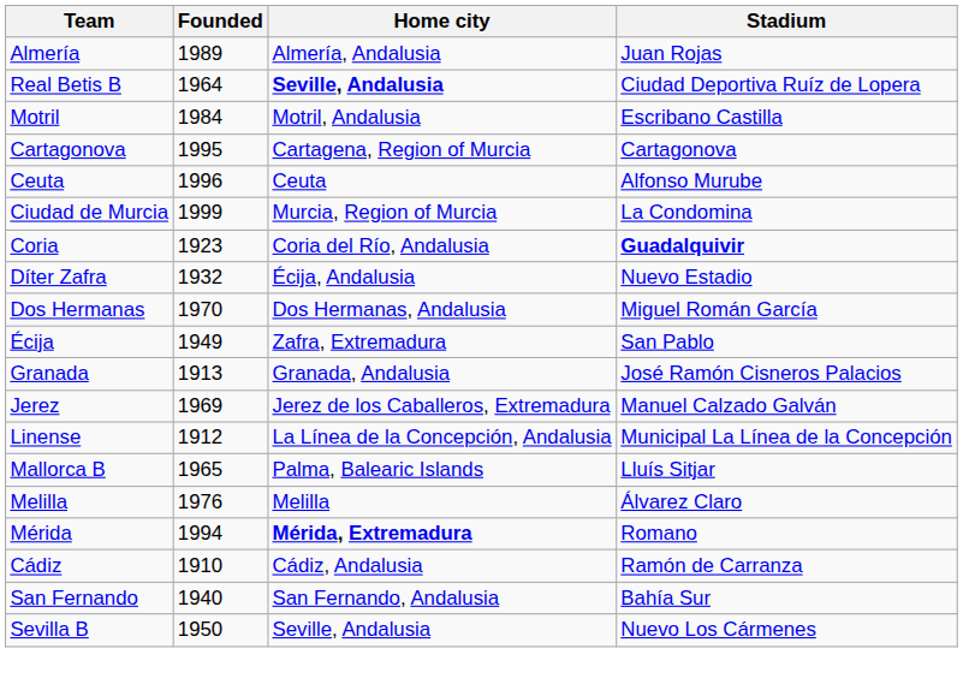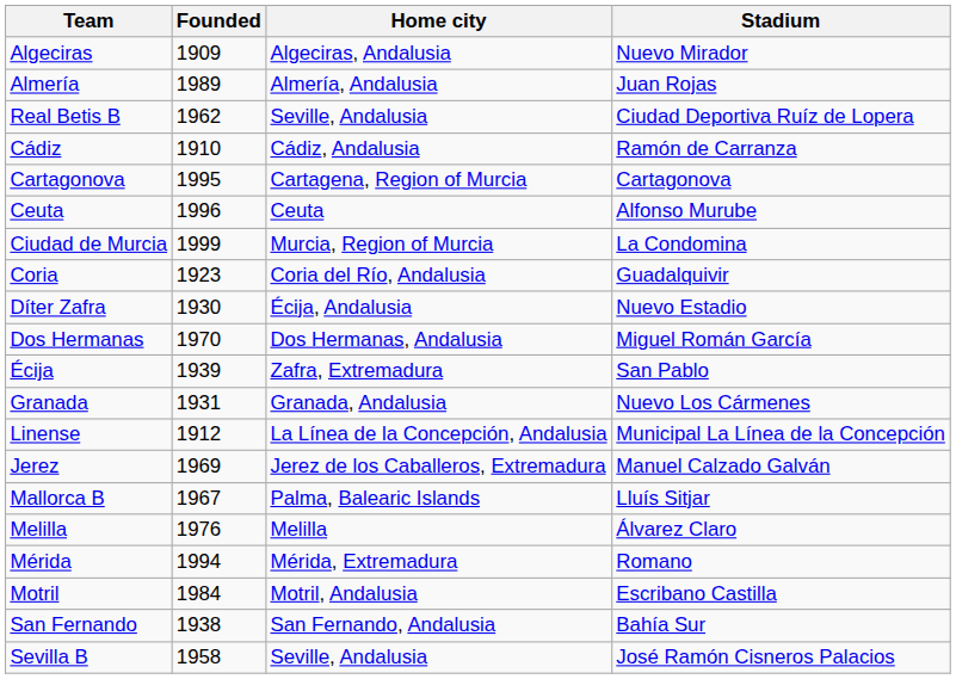+ row: Algeciras | 1909 | Algeciras, Andalusia | Nuevo Mirador
Real Betis B | Founded: 1964 -> 1962
Real Betis B | Home city: bold -> normal
rows swapped: Cádiz <-> Motril
Coria | Stadium: bold -> normal
Díter Zafra | Founded: 1932 -> 1930
Écija | Founded: 1949 -> 1939
Granada | Founded: 1913 -> 1931
Granada | Stadium: José Ramón Cisneros Palacios -> Nuevo Los Cármenes
rows swapped: Jerez <-> Linense
Mallorca B | Founded: 1965 -> 1967
Mérida | Home city: bold -> normal
San Fernando | Founded: 1940 -> 1938
Sevilla B | Founded: 1950 -> 1958
Sevilla B | Stadium: Nuevo Los Cármenes -> José Ramón Cisneros Palacios
